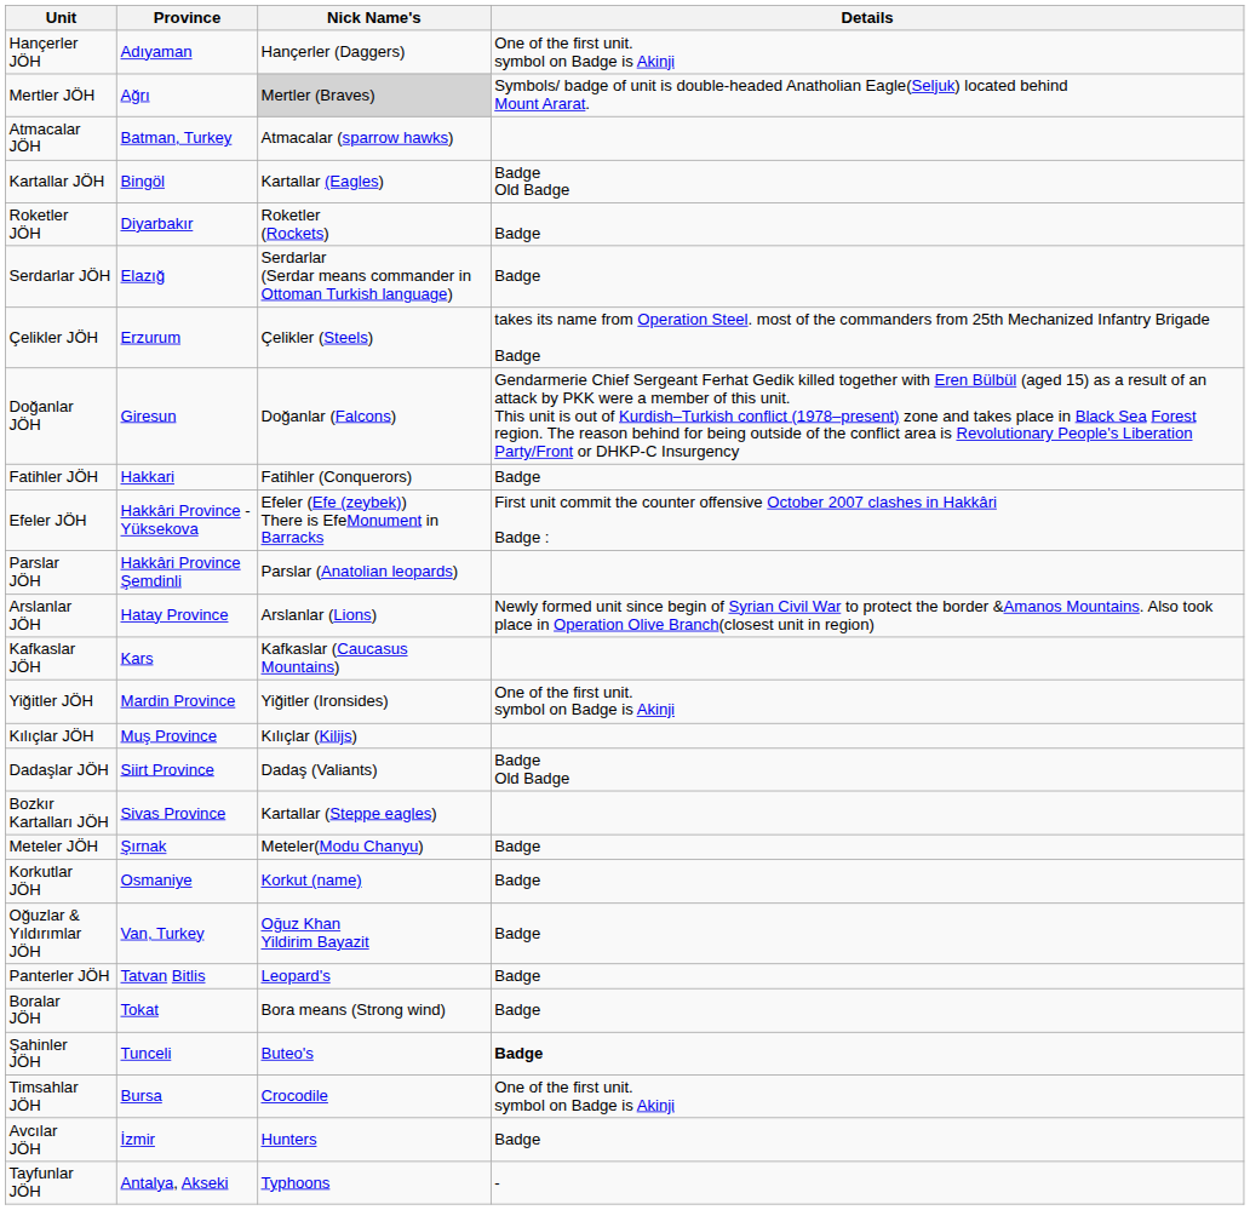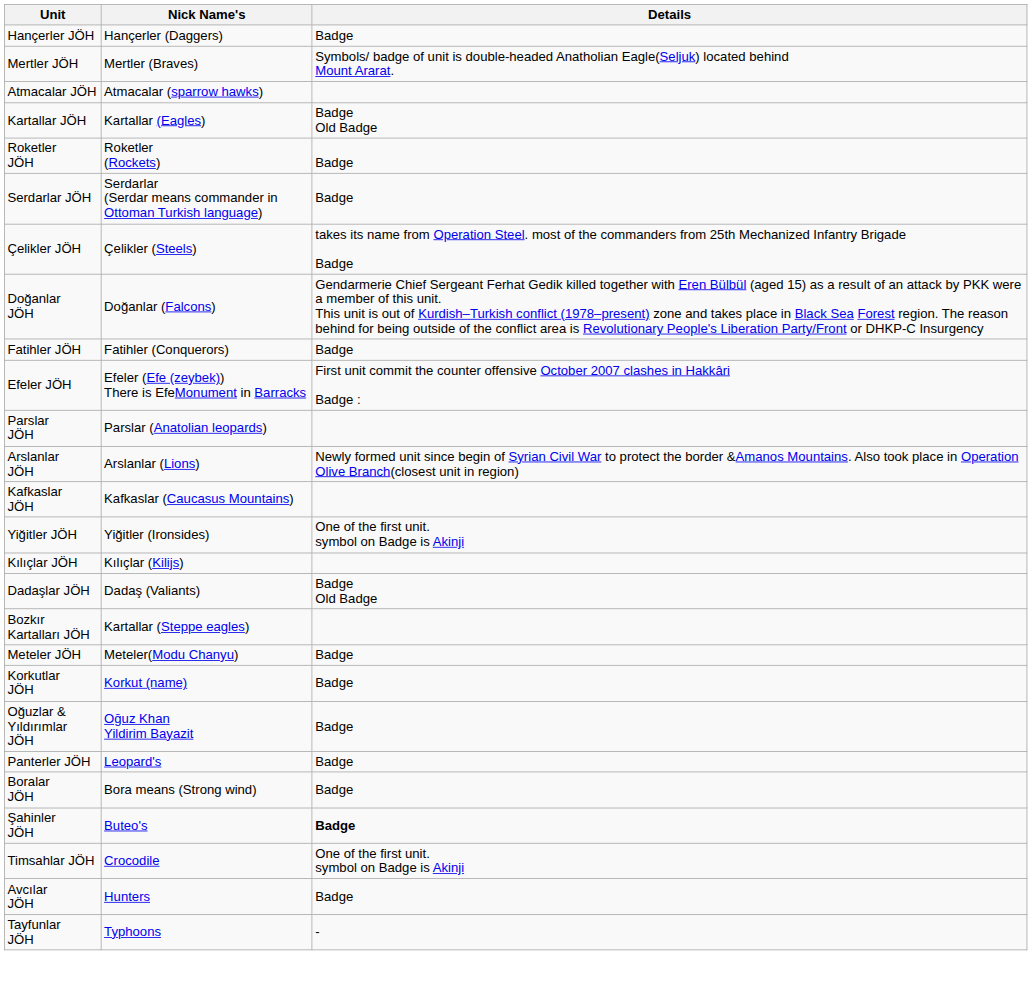- column: Province | Adıyaman | Ağrı | Batman, Turkey | Bingöl | Diyarbakır | Elazığ | Erzurum | Giresun | Hakkari | Hakkâri Province - Yüksekova | Hakkâri Province Şemdinli | Hatay Province | Kars | Mardin Province | Muş Province | Siirt Province | Sivas Province | Şırnak | Osmaniye | Van, Turkey | Tatvan Bitlis | Tokat | Tunceli | Bursa | İzmir | Antalya, Akseki
Hançerler JÖH | Details: One of the first unit. symbol on Badge is Akinji -> Badge
Mertler JÖH | Nick Name's: lightgrey background -> no background
